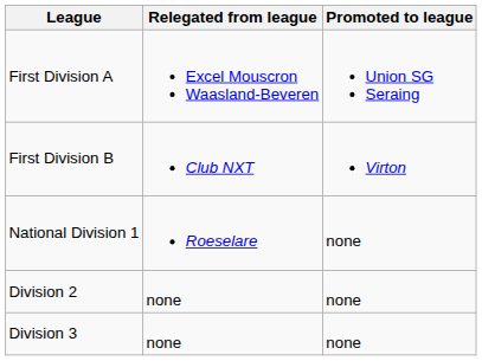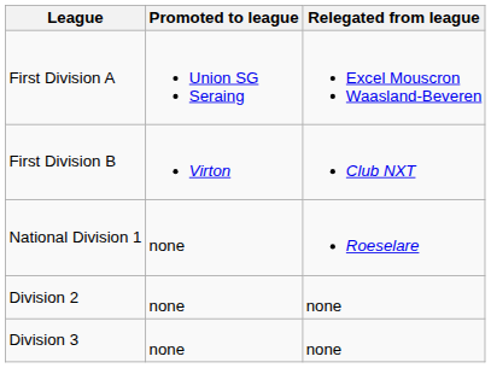columns swapped: Promoted to league <-> Relegated from league
